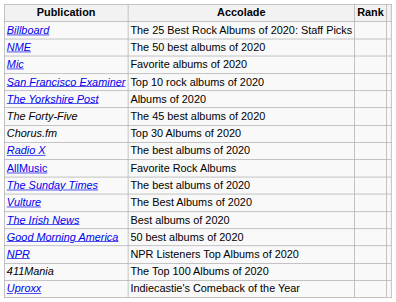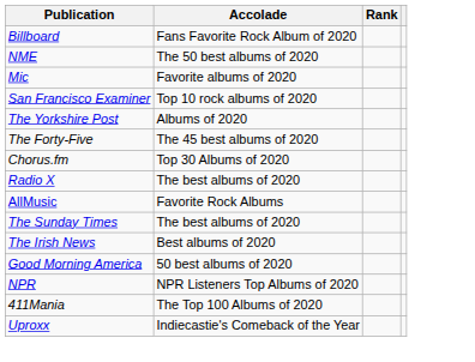+ row: Billboard | Fans Favorite Rock Album of 2020
- row: Billboard | The 25 Best Rock Albums of 2020: Staff Picks
- row: Vulture | The Best Albums of 2020
